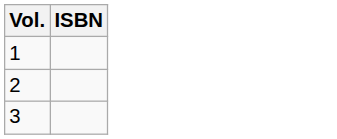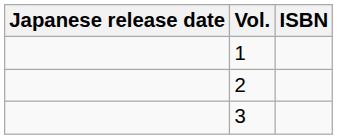+ column: Japanese release date
